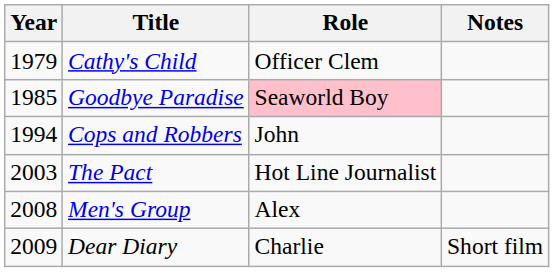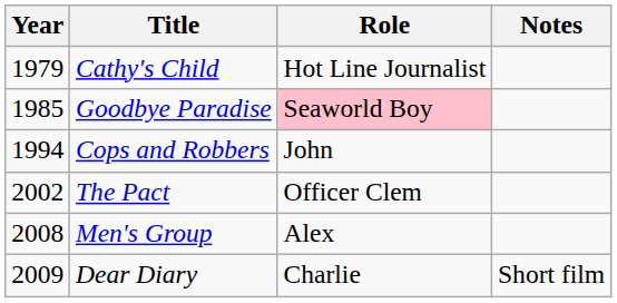Cathy's Child | Role: Officer Clem -> Hot Line Journalist
The Pact | Year: 2003 -> 2002
The Pact | Role: Hot Line Journalist -> Officer Clem
